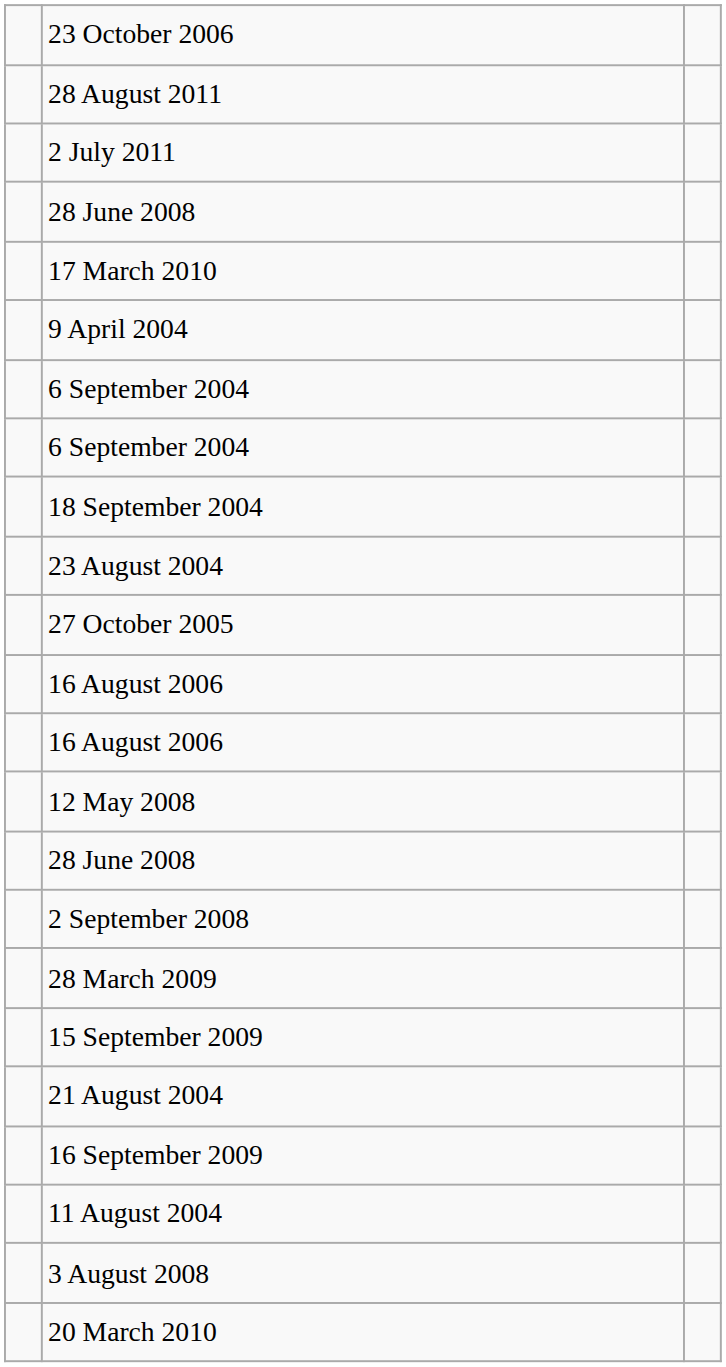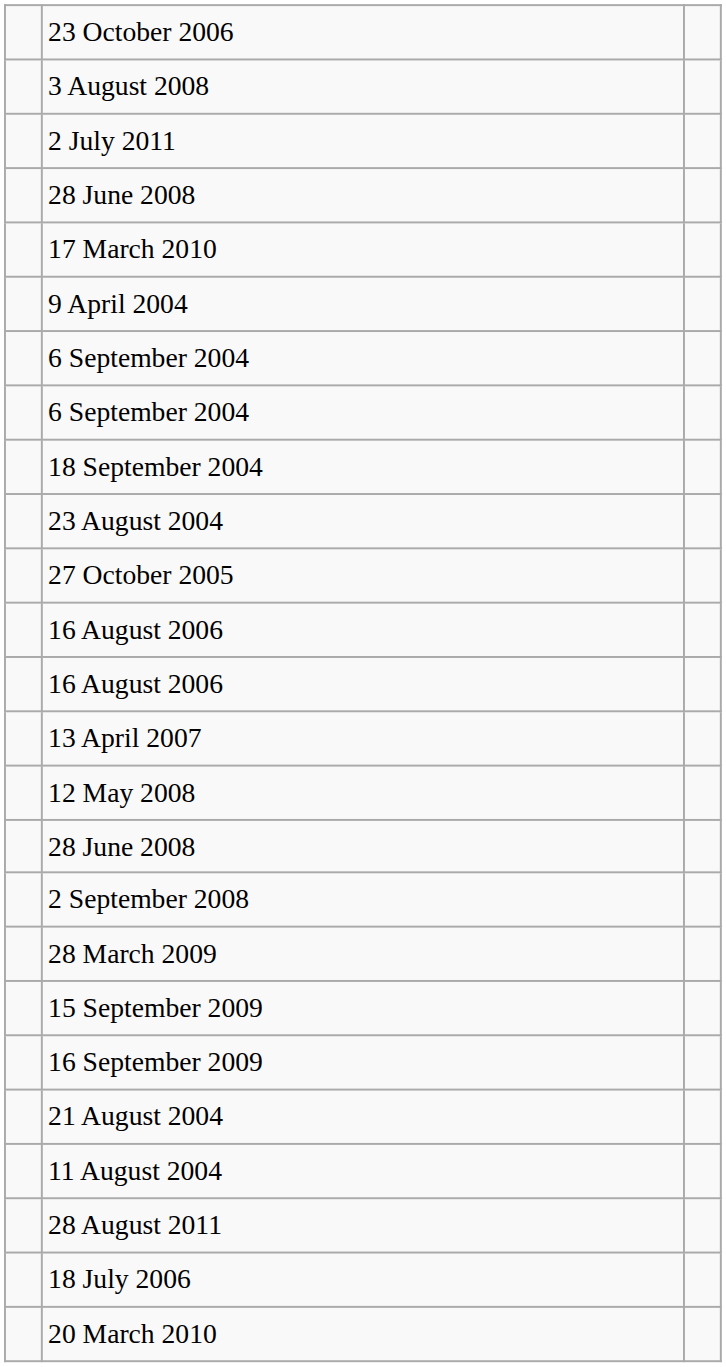rows swapped: 3 August 2008 <-> 28 August 2011
+ row: 13 April 2007
rows swapped: 16 September 2009 <-> 21 August 2004
+ row: 18 July 2006
